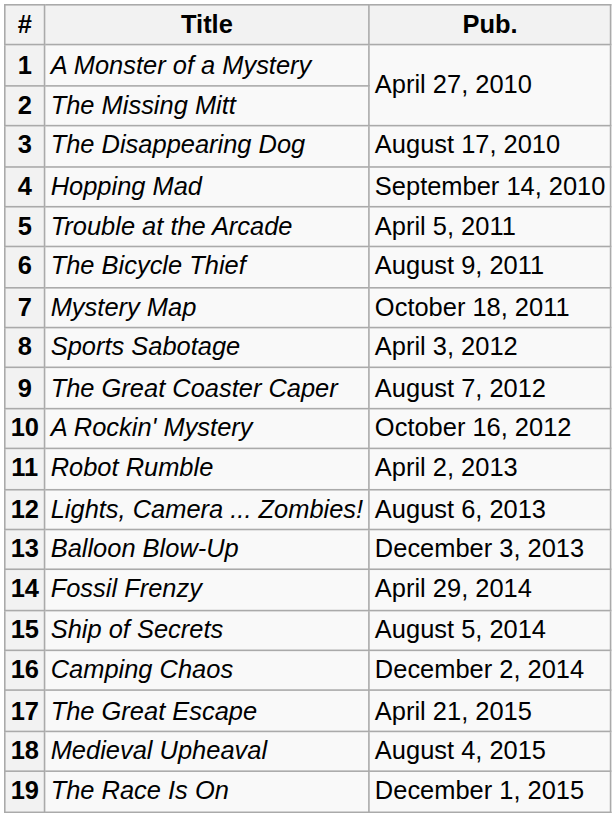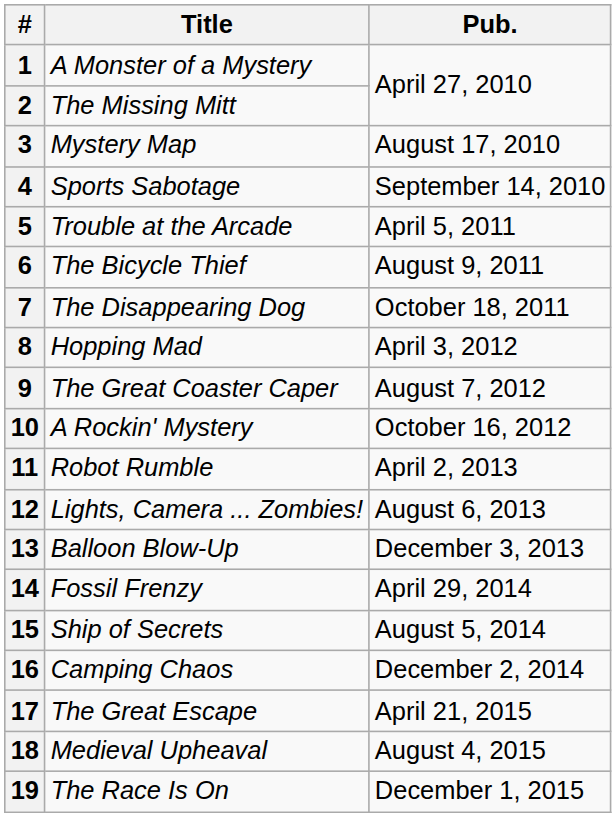3 | Title: The Disappearing Dog -> Mystery Map
4 | Title: Hopping Mad -> Sports Sabotage
7 | Title: Mystery Map -> The Disappearing Dog
8 | Title: Sports Sabotage -> Hopping Mad
